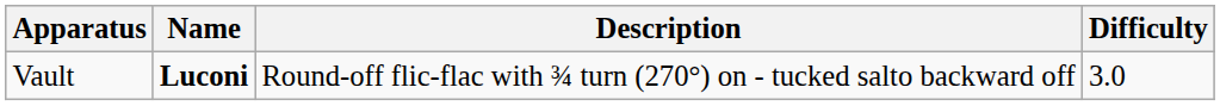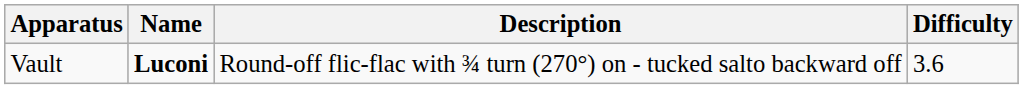Vault | Difficulty: 3.0 -> 3.6
